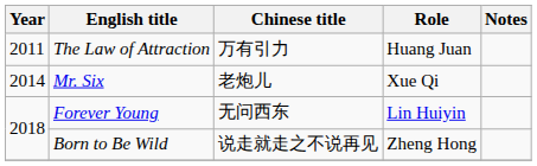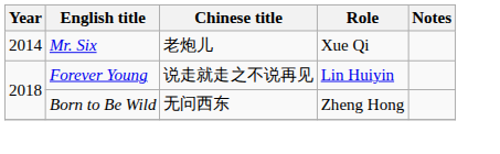- row: 2011 | The Law of Attraction | 万有引力 | Huang Juan
Forever Young | Chinese title: 无问西东 -> 说走就走之不说再见
Born to Be Wild | Chinese title: 说走就走之不说再见 -> 无问西东
